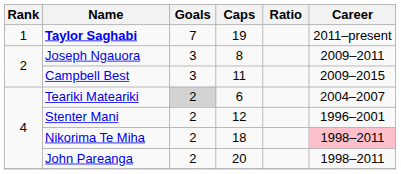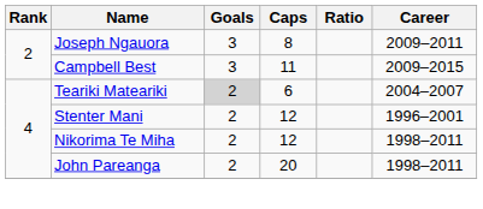- row: 1 | Taylor Saghabi | 7 | 19 | 2011–present
Nikorima Te Miha | Caps: 18 -> 12
Nikorima Te Miha | Career: pink background -> no background
